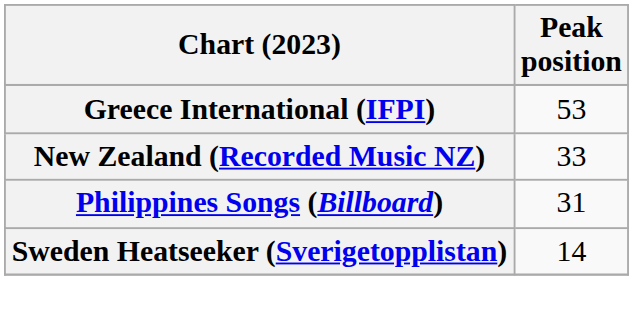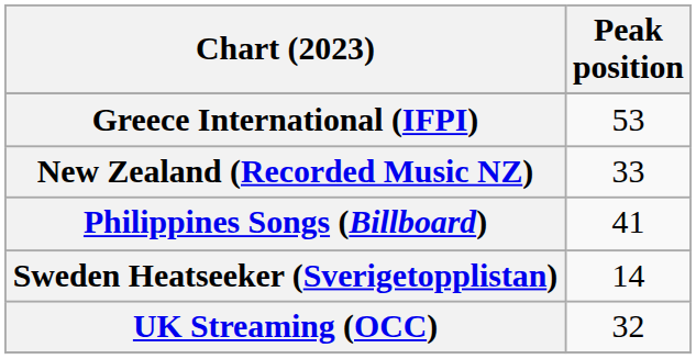Philippines Songs (Billboard) | Peak position: 31 -> 41
+ row: UK Streaming (OCC) | 32
